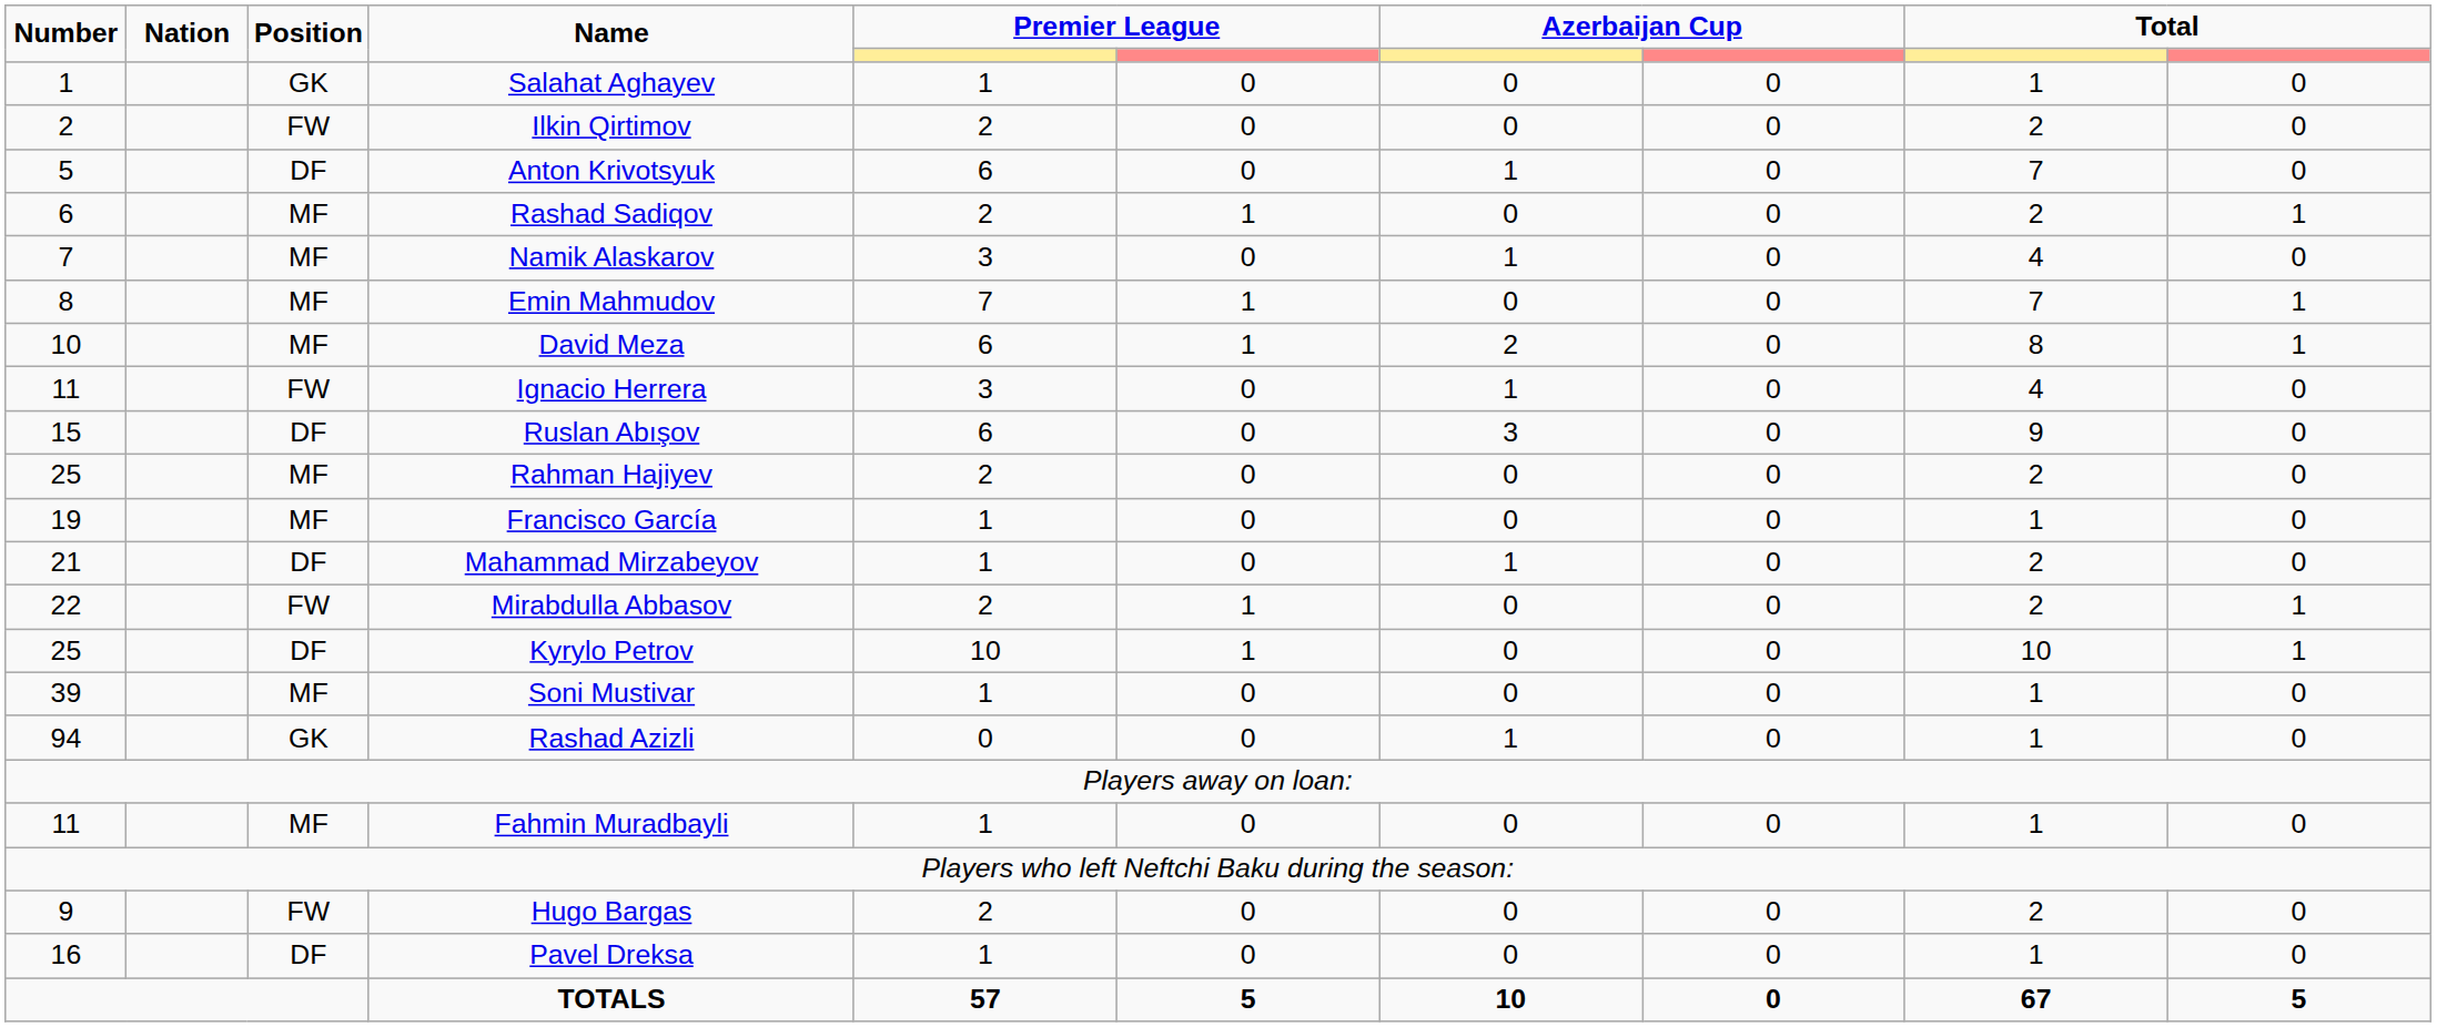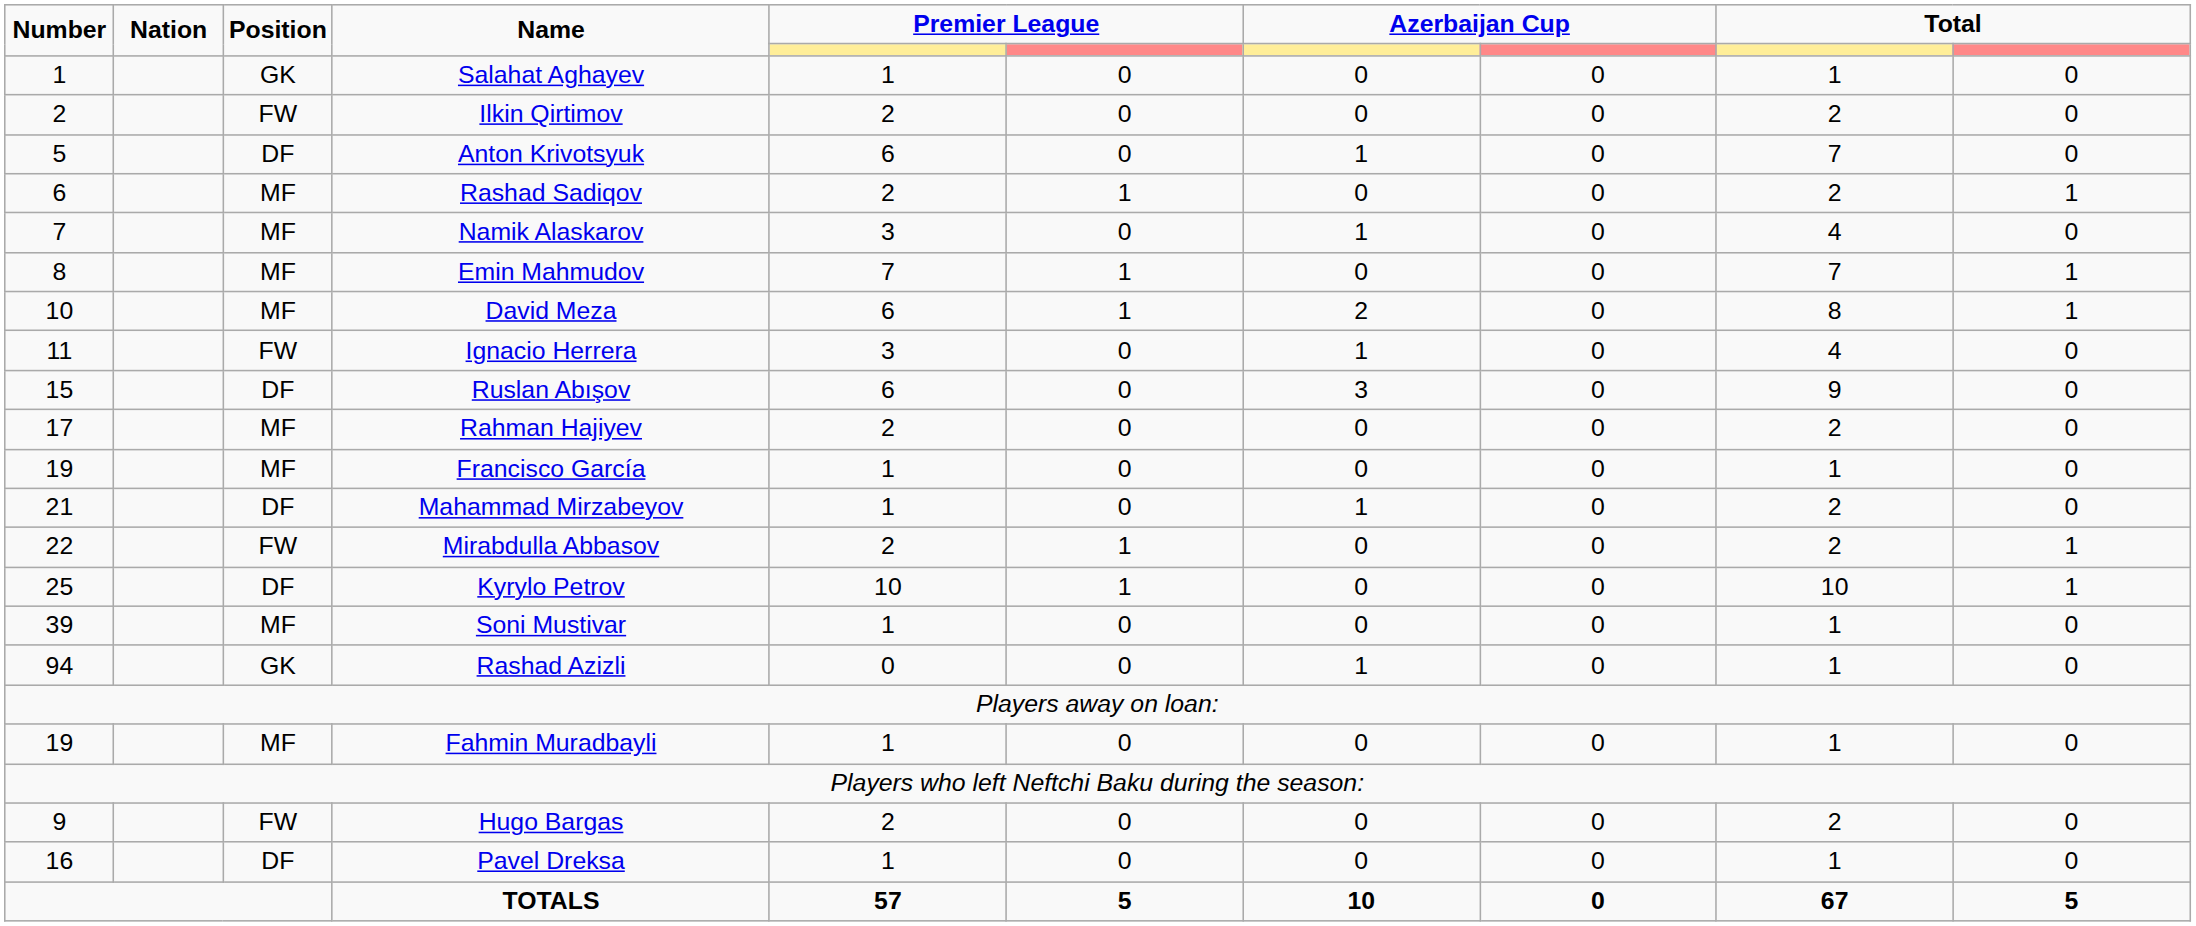Rahman Hajiyev | Number: 25 -> 17
Fahmin Muradbayli | Number: 11 -> 19
